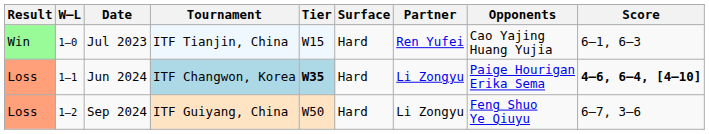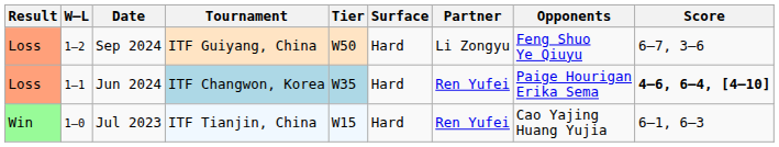rows swapped: Jul 2023 <-> Sep 2024
Jun 2024 | Tier: bold -> normal
Jun 2024 | Partner: Li Zongyu -> Ren Yufei
